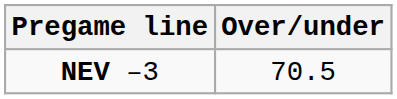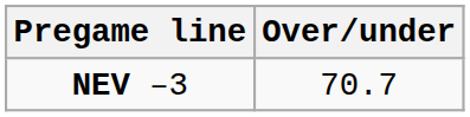NEV –3 | Over/under: 70.5 -> 70.7
